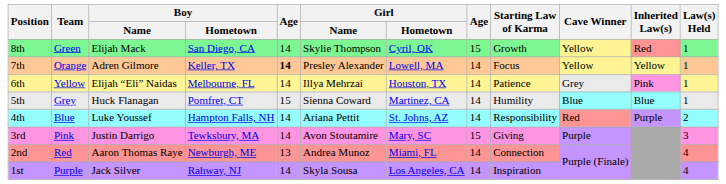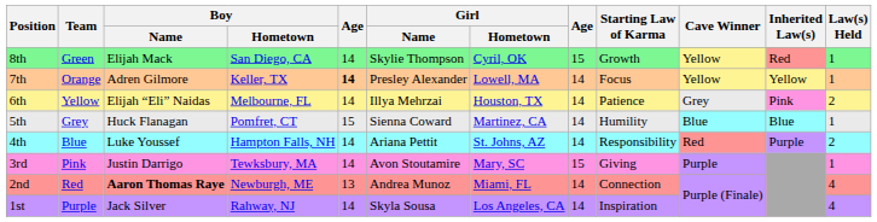6th | Law(s) Held: 1 -> 2
3rd | Law(s) Held: 3 -> 1
2nd | Boy / Name: normal -> bold
